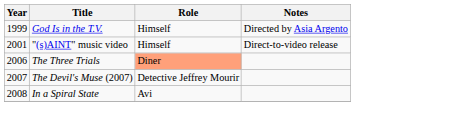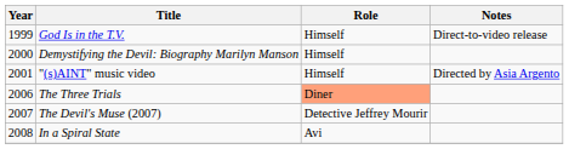God Is in the T.V. | Notes: Directed by Asia Argento -> Direct-to-video release
+ row: 2000 | Demystifying the Devil: Biography Marilyn Manson | Himself
"(s)AINT" music video | Notes: Direct-to-video release -> Directed by Asia Argento
